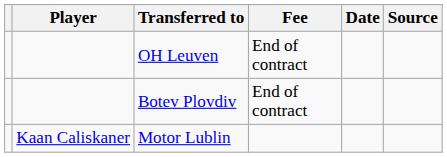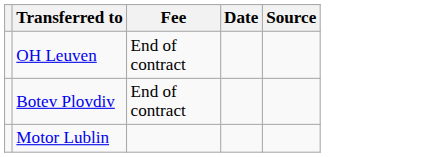- column: Player | Kaan Caliskaner
